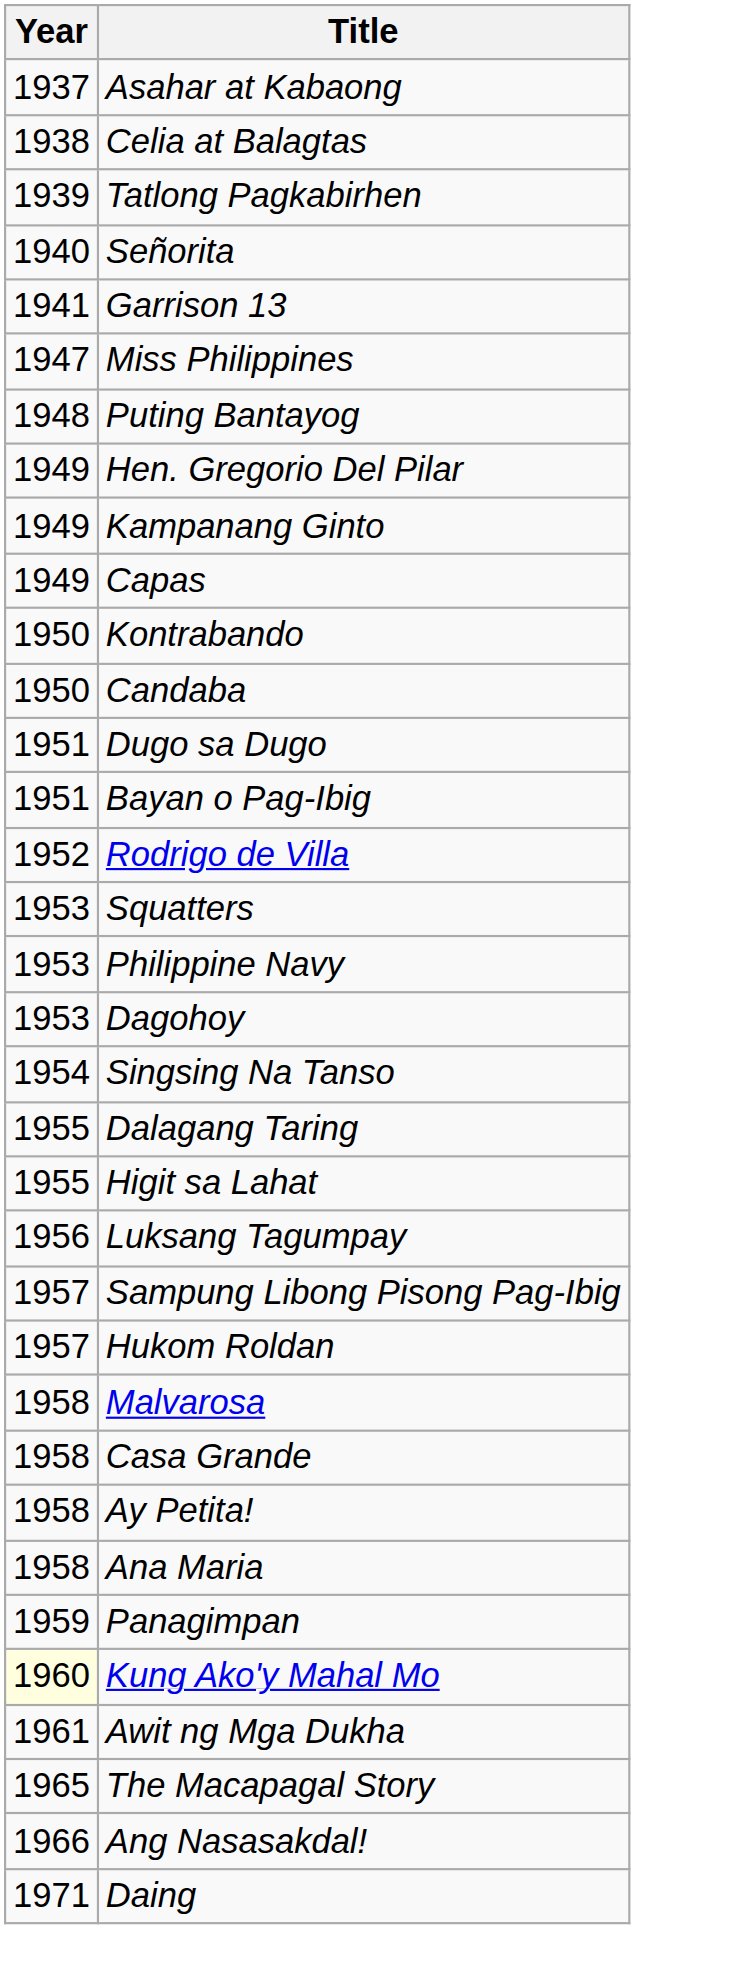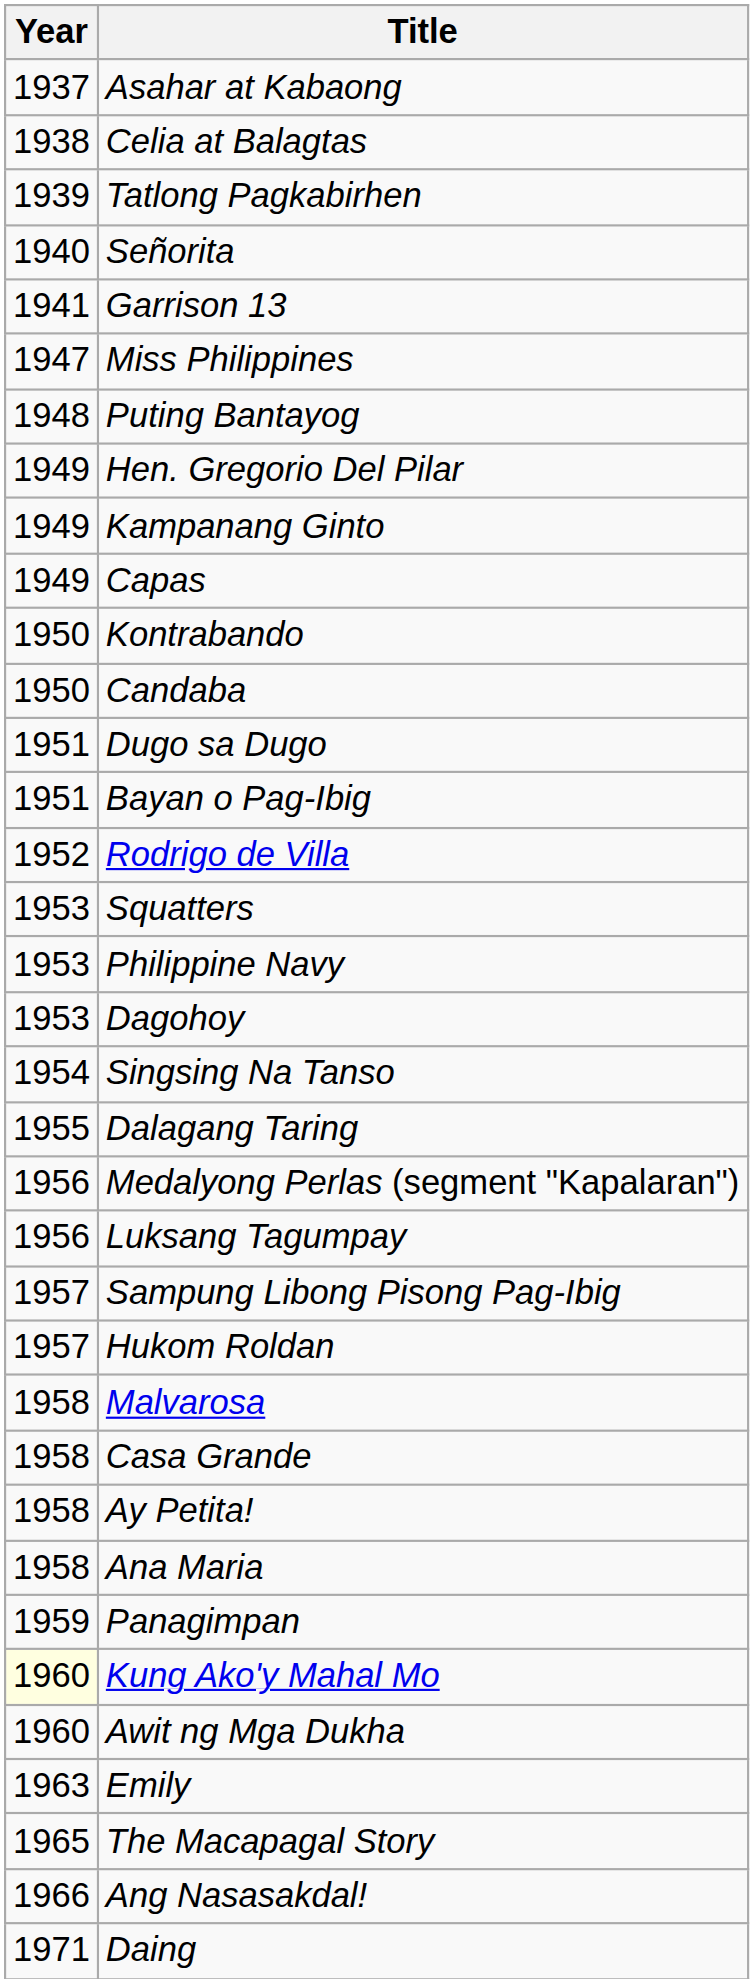- row: 1955 | Higit sa Lahat
+ row: 1956 | Medalyong Perlas (segment "Kapalaran")
Awit ng Mga Dukha | Year: 1961 -> 1960
+ row: 1963 | Emily
